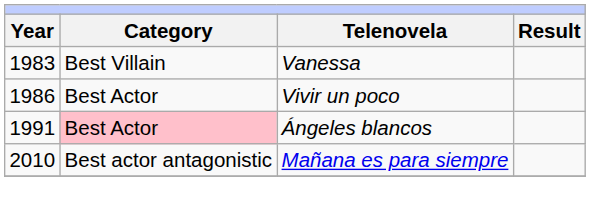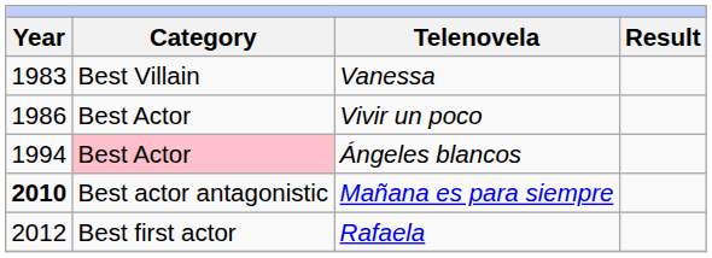Ángeles blancos | column 1: 1991 -> 1994
Mañana es para siempre | column 1: normal -> bold
+ row: 2012 | Best first actor | Rafaela
